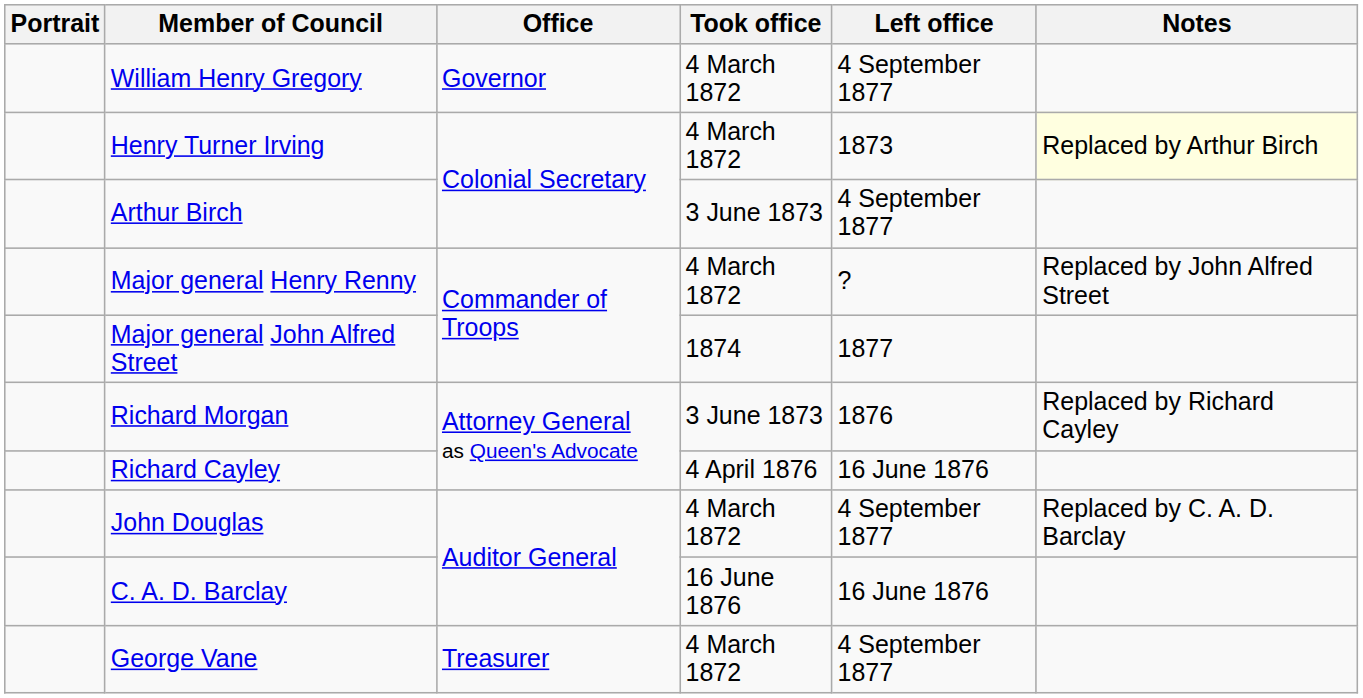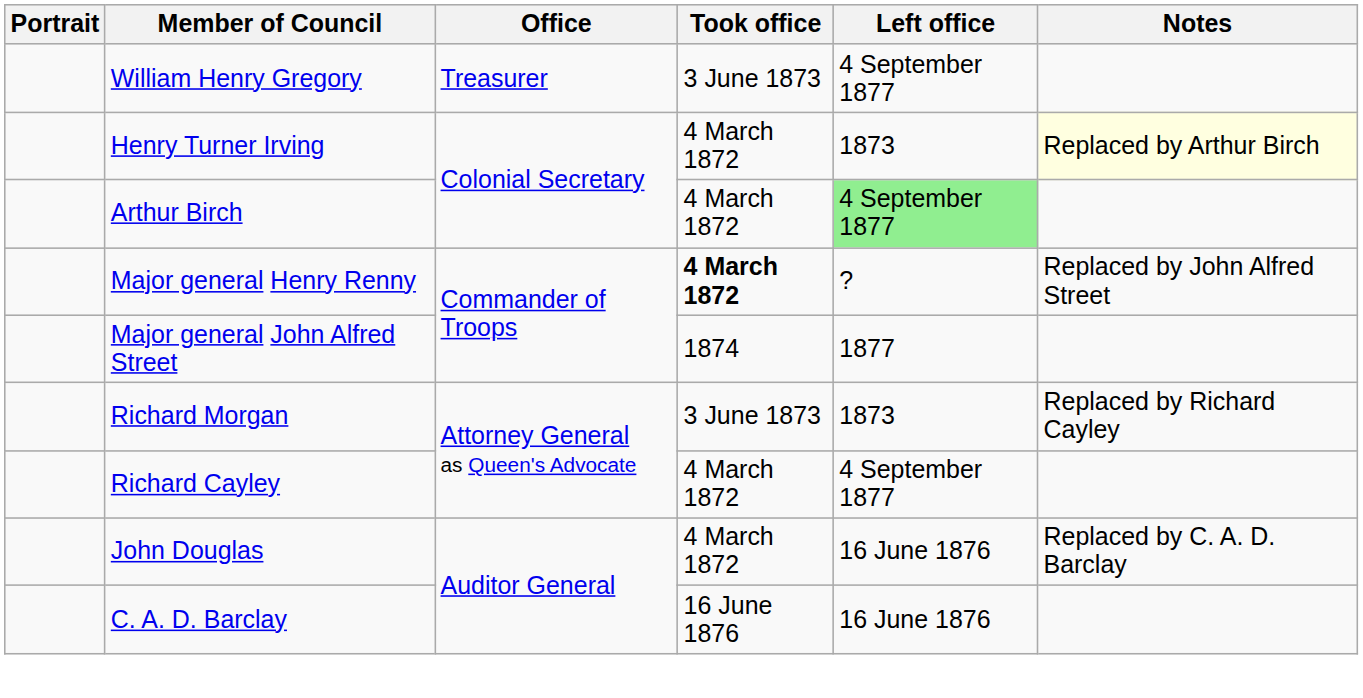William Henry Gregory | Office: Governor -> Treasurer
William Henry Gregory | Took office: 4 March 1872 -> 3 June 1873
Arthur Birch | Took office: 3 June 1873 -> 4 March 1872
Arthur Birch | Left office: no background -> lightgreen background
Major general Henry Renny | Took office: normal -> bold
Richard Morgan | Left office: 1876 -> 1873
Richard Cayley | Took office: 4 April 1876 -> 4 March 1872
Richard Cayley | Left office: 16 June 1876 -> 4 September 1877
John Douglas | Left office: 4 September 1877 -> 16 June 1876
- row: George Vane | Treasurer | 4 March 1872 | 4 September 1877
